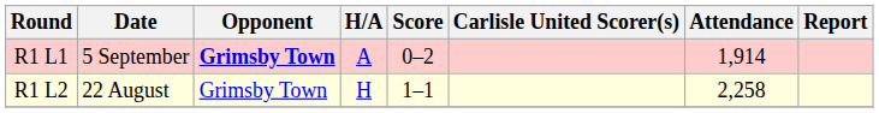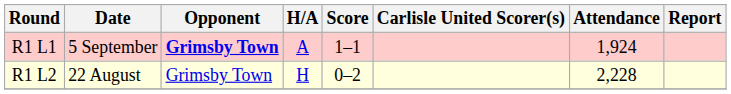R1 L1 | Score: 0–2 -> 1–1
R1 L1 | Attendance: 1,914 -> 1,924
R1 L2 | Score: 1–1 -> 0–2
R1 L2 | Attendance: 2,258 -> 2,228
